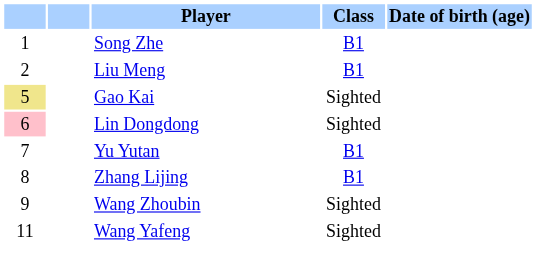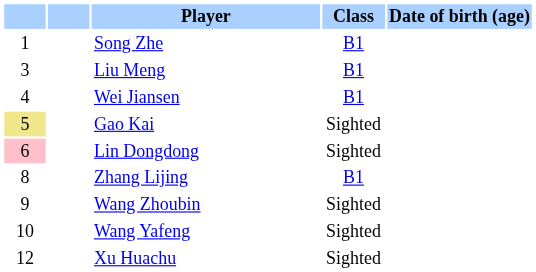Liu Meng | column 1: 2 -> 3
+ row: 4 | Wei Jiansen | B1
- row: 7 | Yu Yutan | B1
Wang Yafeng | column 1: 11 -> 10
+ row: 12 | Xu Huachu | Sighted
